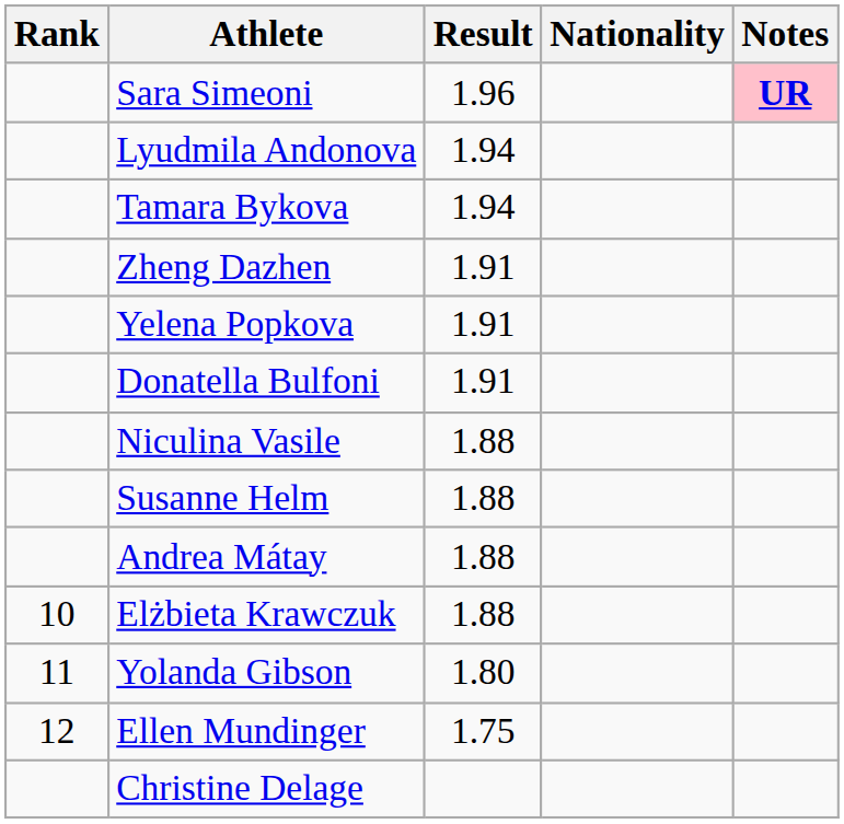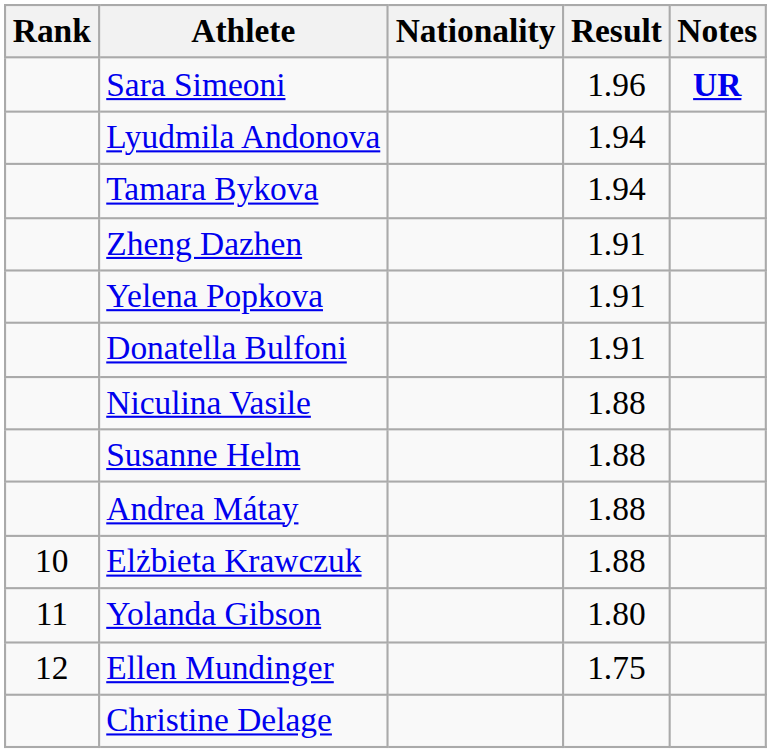columns swapped: Nationality <-> Result
Sara Simeoni | Notes: pink background -> no background
